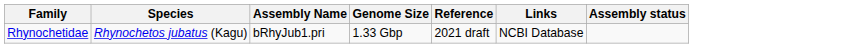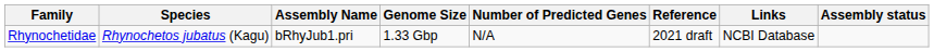+ column: Number of Predicted Genes | N/A
